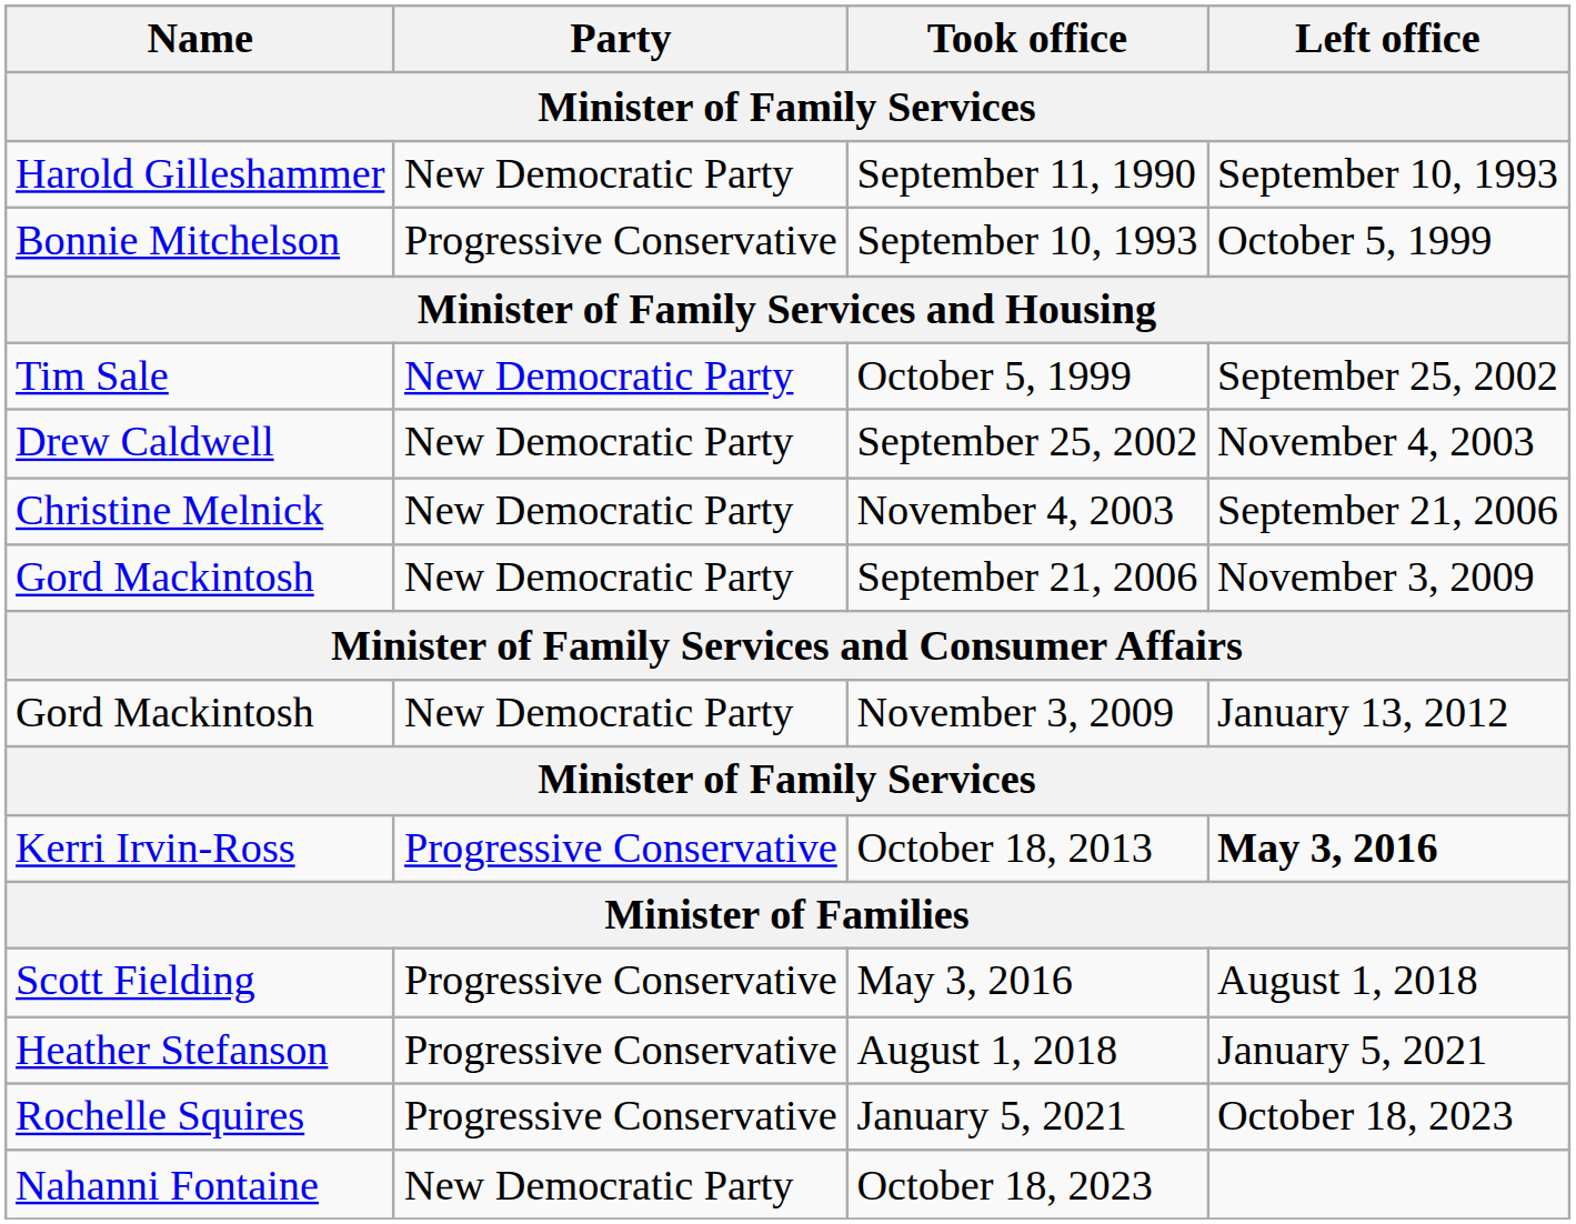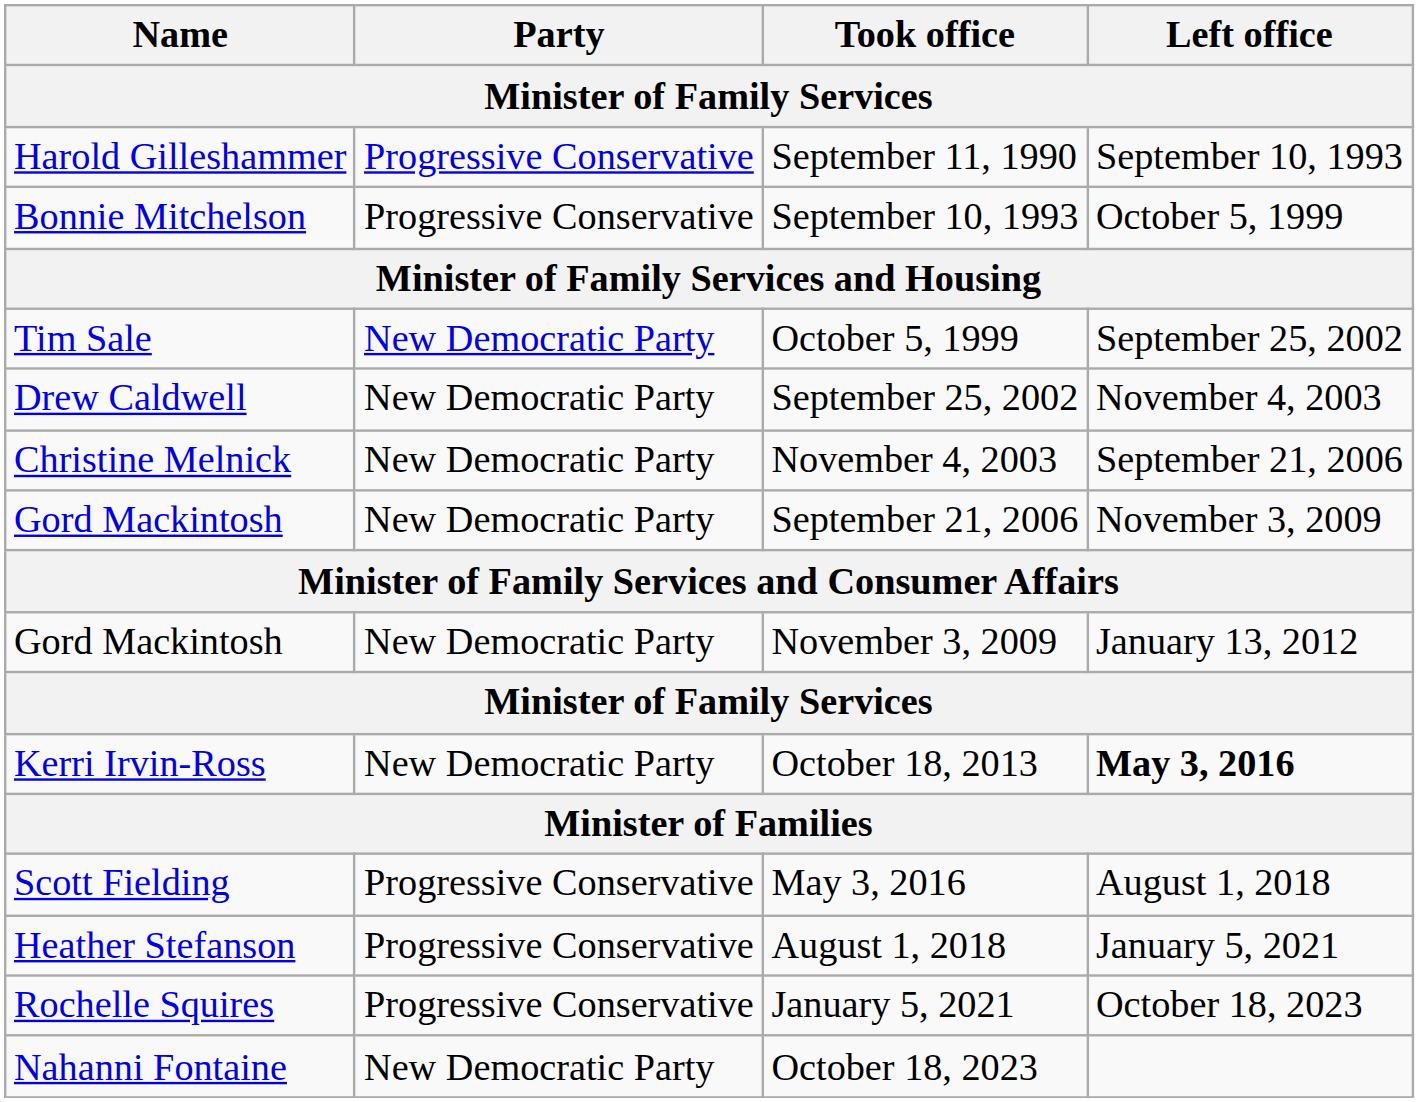September 11, 1990 | Party: New Democratic Party -> Progressive Conservative
October 18, 2013 | Party: Progressive Conservative -> New Democratic Party
